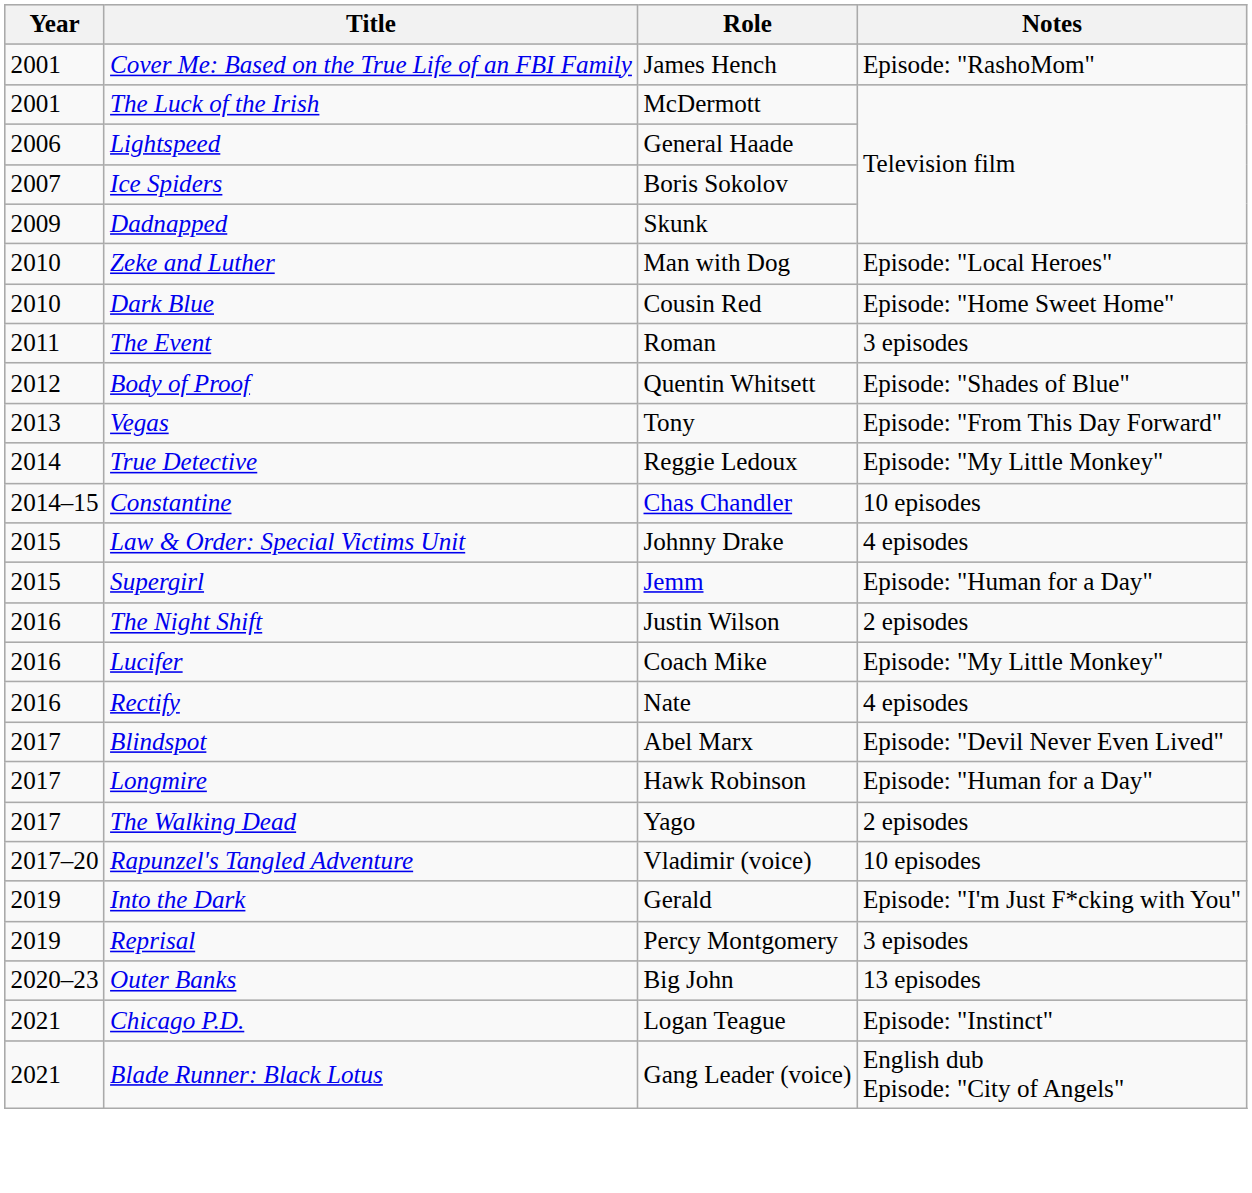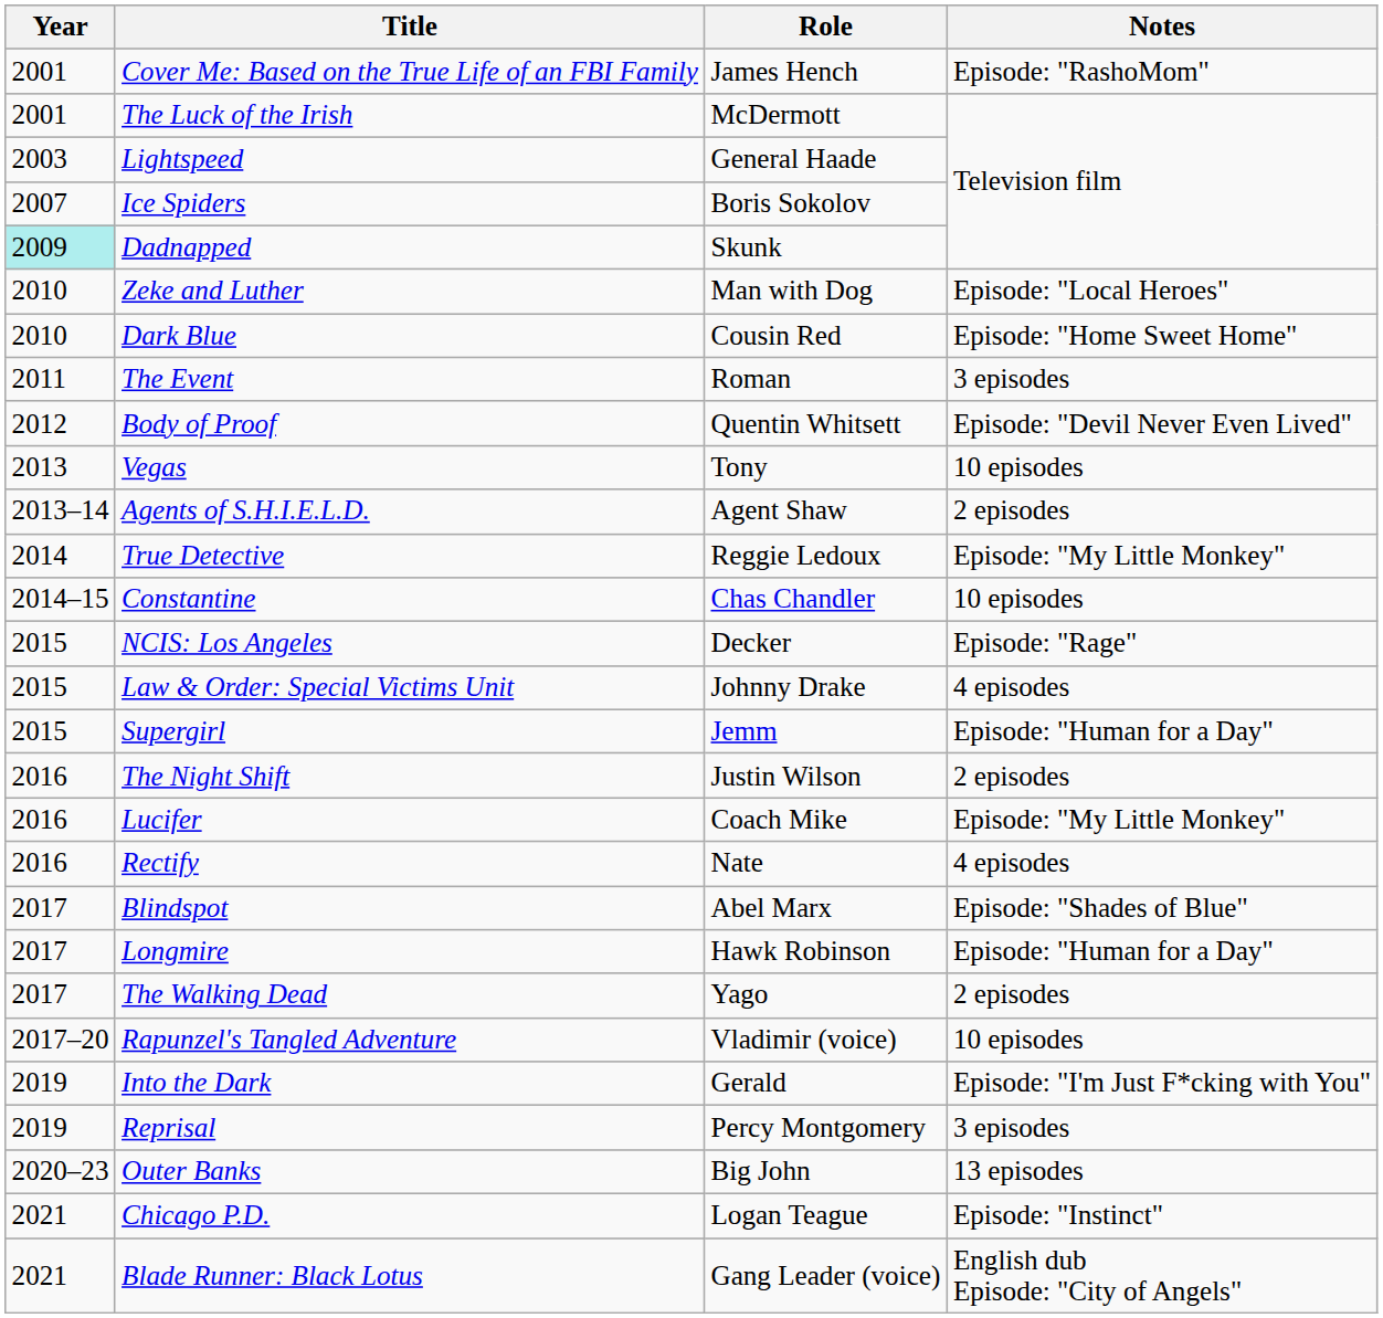Lightspeed | Year: 2006 -> 2003
Dadnapped | Year: no background -> paleturquoise background
Body of Proof | Notes: Episode: "Shades of Blue" -> Episode: "Devil Never Even Lived"
Vegas | Notes: Episode: "From This Day Forward" -> 10 episodes
+ row: 2013–14 | Agents of S.H.I.E.L.D. | Agent Shaw | 2 episodes
+ row: 2015 | NCIS: Los Angeles | Decker | Episode: "Rage"
Blindspot | Notes: Episode: "Devil Never Even Lived" -> Episode: "Shades of Blue"
